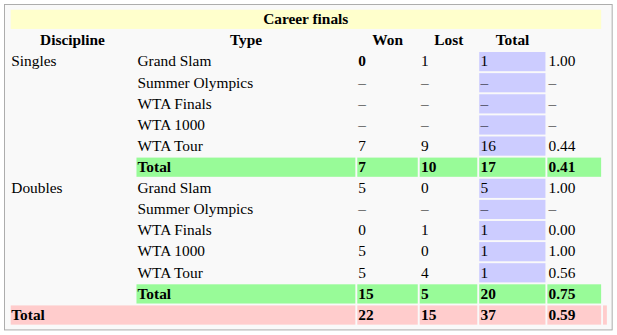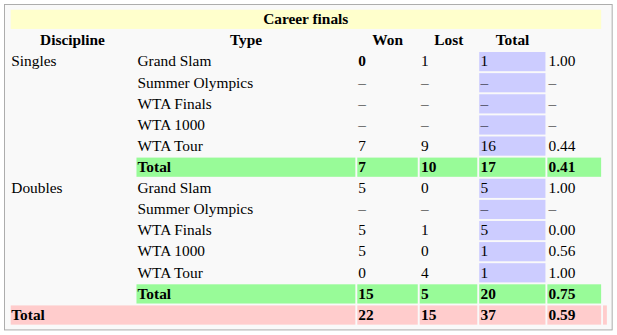WTA Finals / 1 | Career finals / Won: 0 -> 5
WTA Finals / 1 | Career finals / Total: 1 -> 5
WTA 1000 / 0 | Career finals: 1.00 -> 0.56
4 | Career finals / Won: 5 -> 0
4 | Career finals: 0.56 -> 1.00
